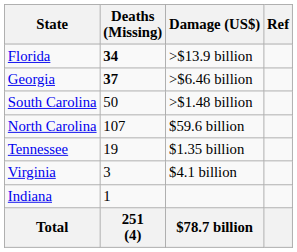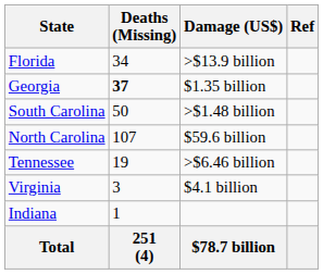Florida | Deaths (Missing): bold -> normal
Georgia | Damage (US$): >$6.46 billion -> $1.35 billion
Tennessee | Damage (US$): $1.35 billion -> >$6.46 billion
